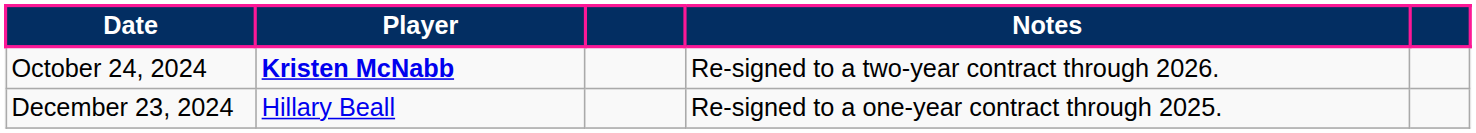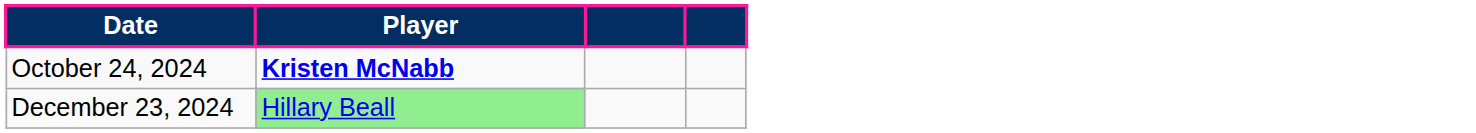- column: Notes | Re-signed to a two-year contract through 2026. | Re-signed to a one-year contract through 2025.
December 23, 2024 | Player: no background -> lightgreen background
